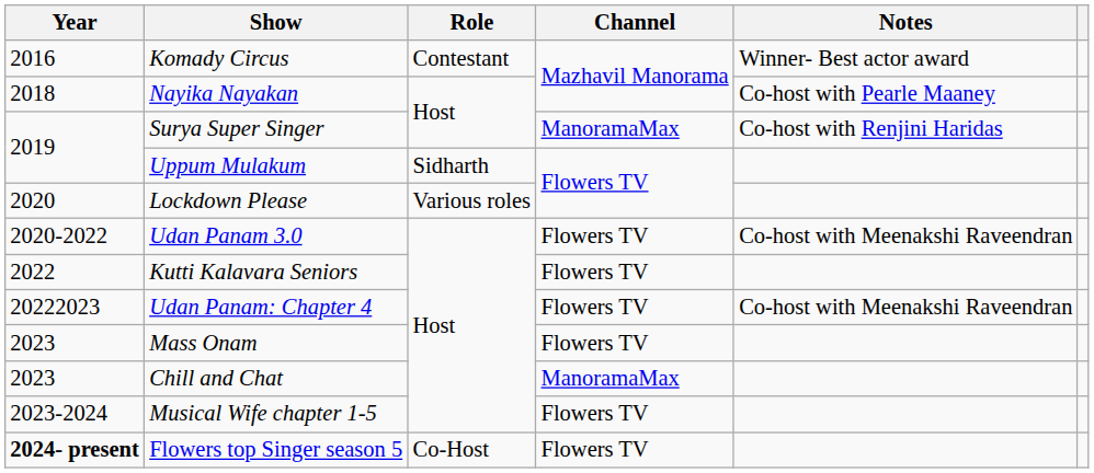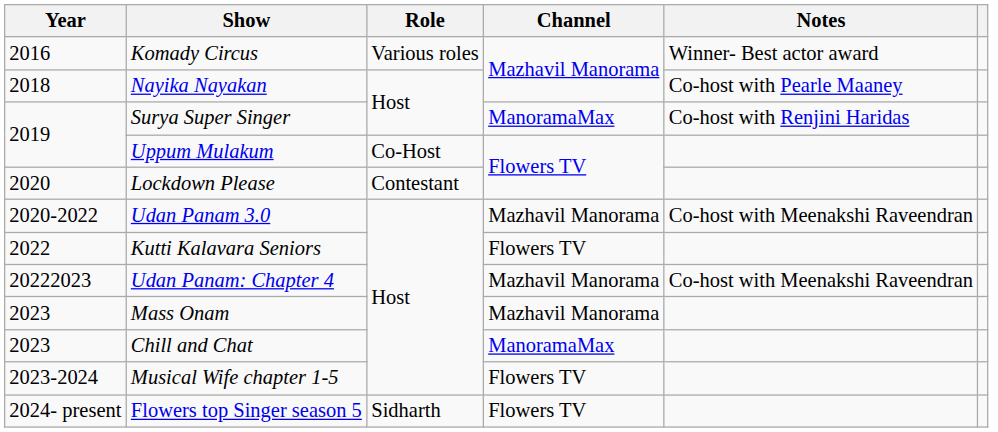Komady Circus | Role: Contestant -> Various roles
Uppum Mulakum | Role: Sidharth -> Co-Host
Lockdown Please | Role: Various roles -> Contestant
Udan Panam 3.0 | Channel: Flowers TV -> Mazhavil Manorama
Udan Panam: Chapter 4 | Channel: Flowers TV -> Mazhavil Manorama
Mass Onam | Channel: Flowers TV -> Mazhavil Manorama
Flowers top Singer season 5 | Year: bold -> normal
Flowers top Singer season 5 | Role: Co-Host -> Sidharth
